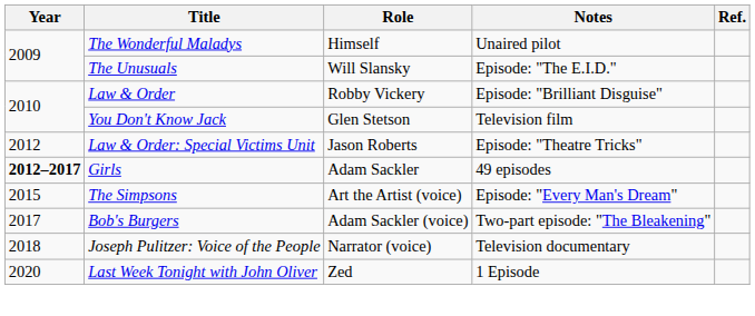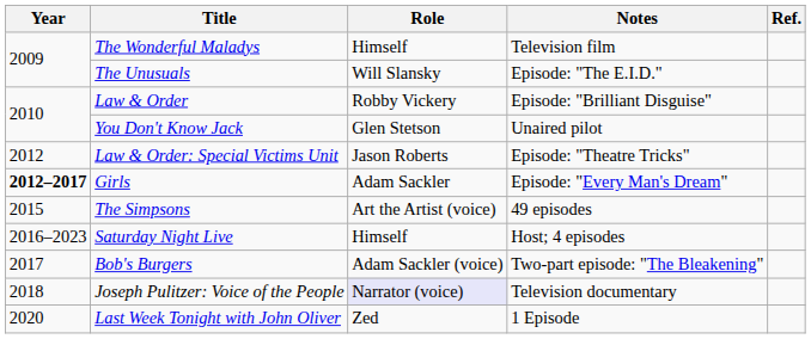The Wonderful Maladys | Notes: Unaired pilot -> Television film
You Don't Know Jack | Notes: Television film -> Unaired pilot
Girls | Notes: 49 episodes -> Episode: "Every Man's Dream"
The Simpsons | Notes: Episode: "Every Man's Dream" -> 49 episodes
+ row: 2016–2023 | Saturday Night Live | Himself | Host; 4 episodes
Joseph Pulitzer: Voice of the People | Role: no background -> lavender background
